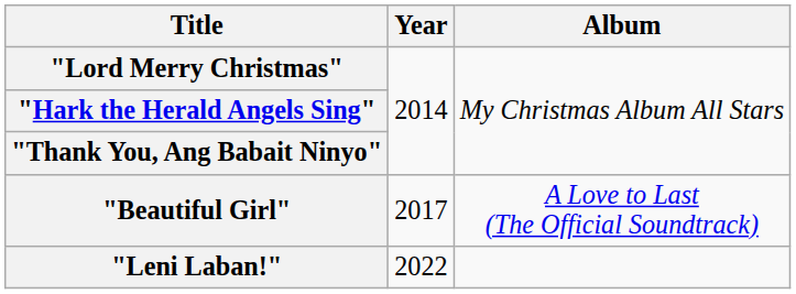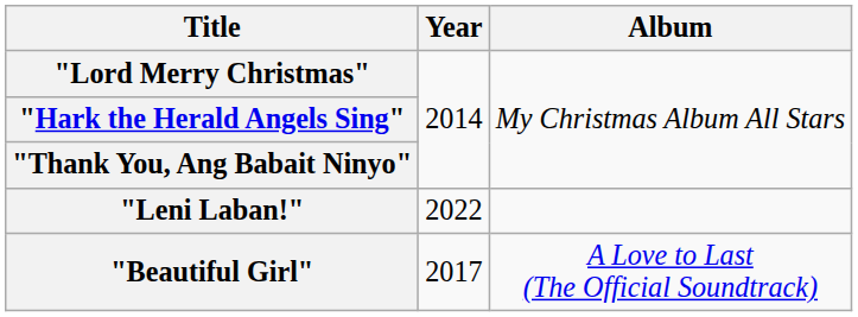rows swapped: "Beautiful Girl" <-> "Leni Laban!"
